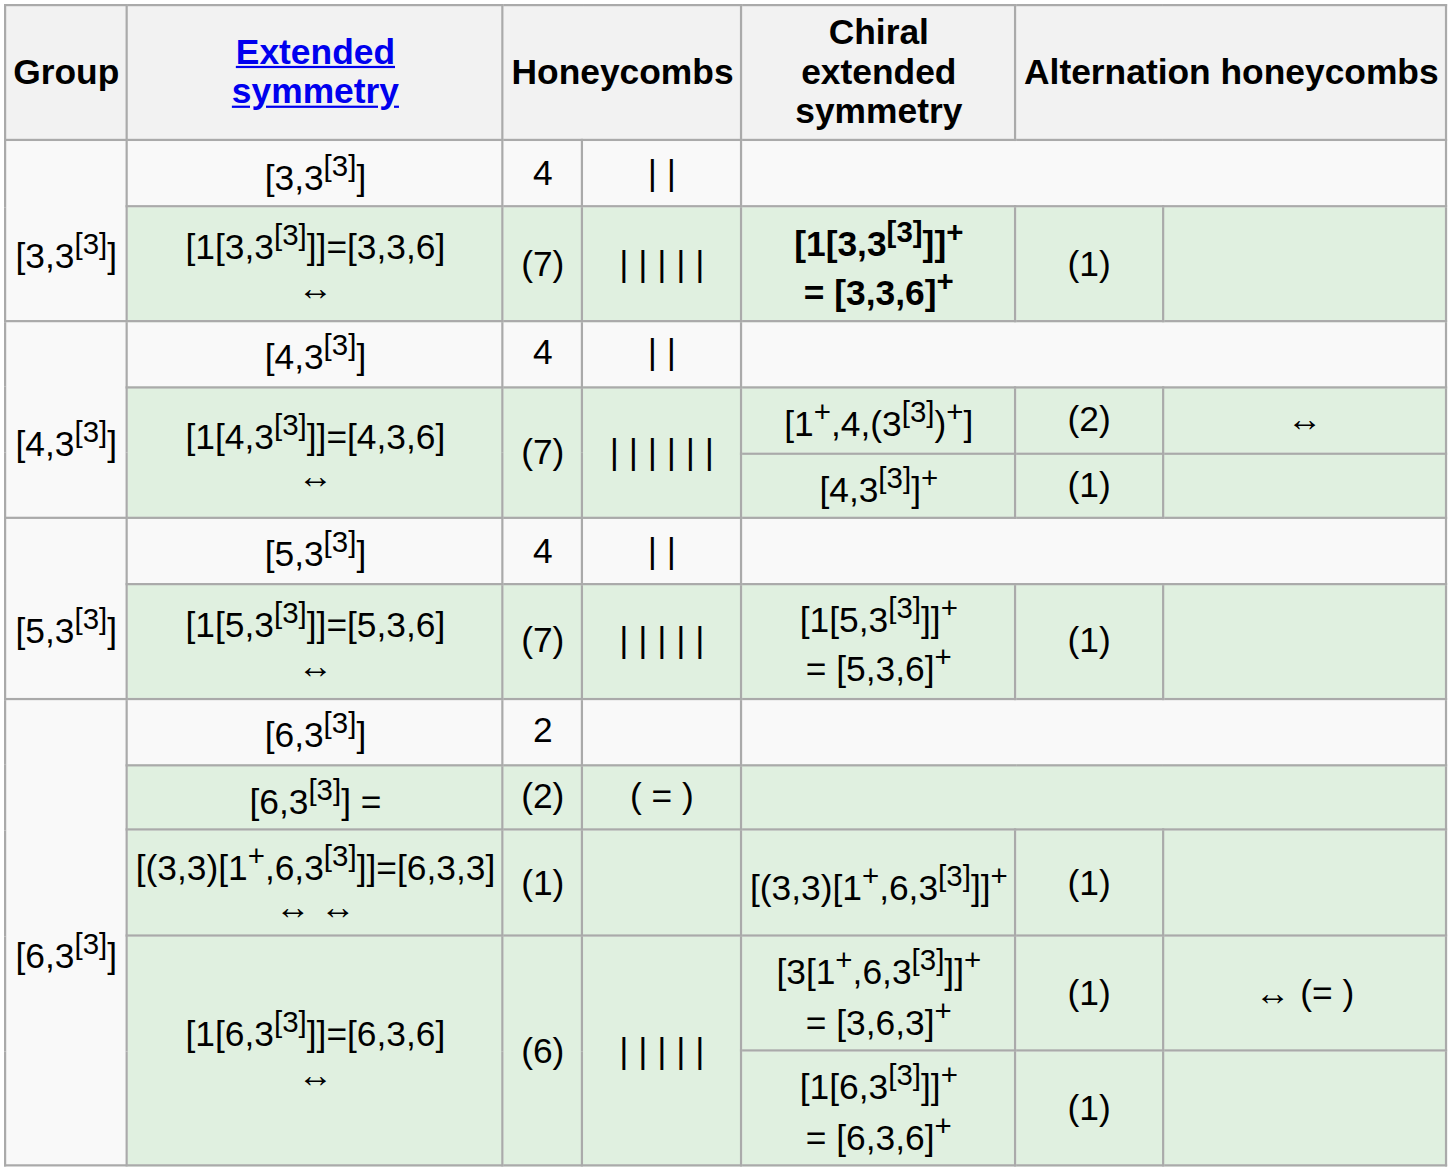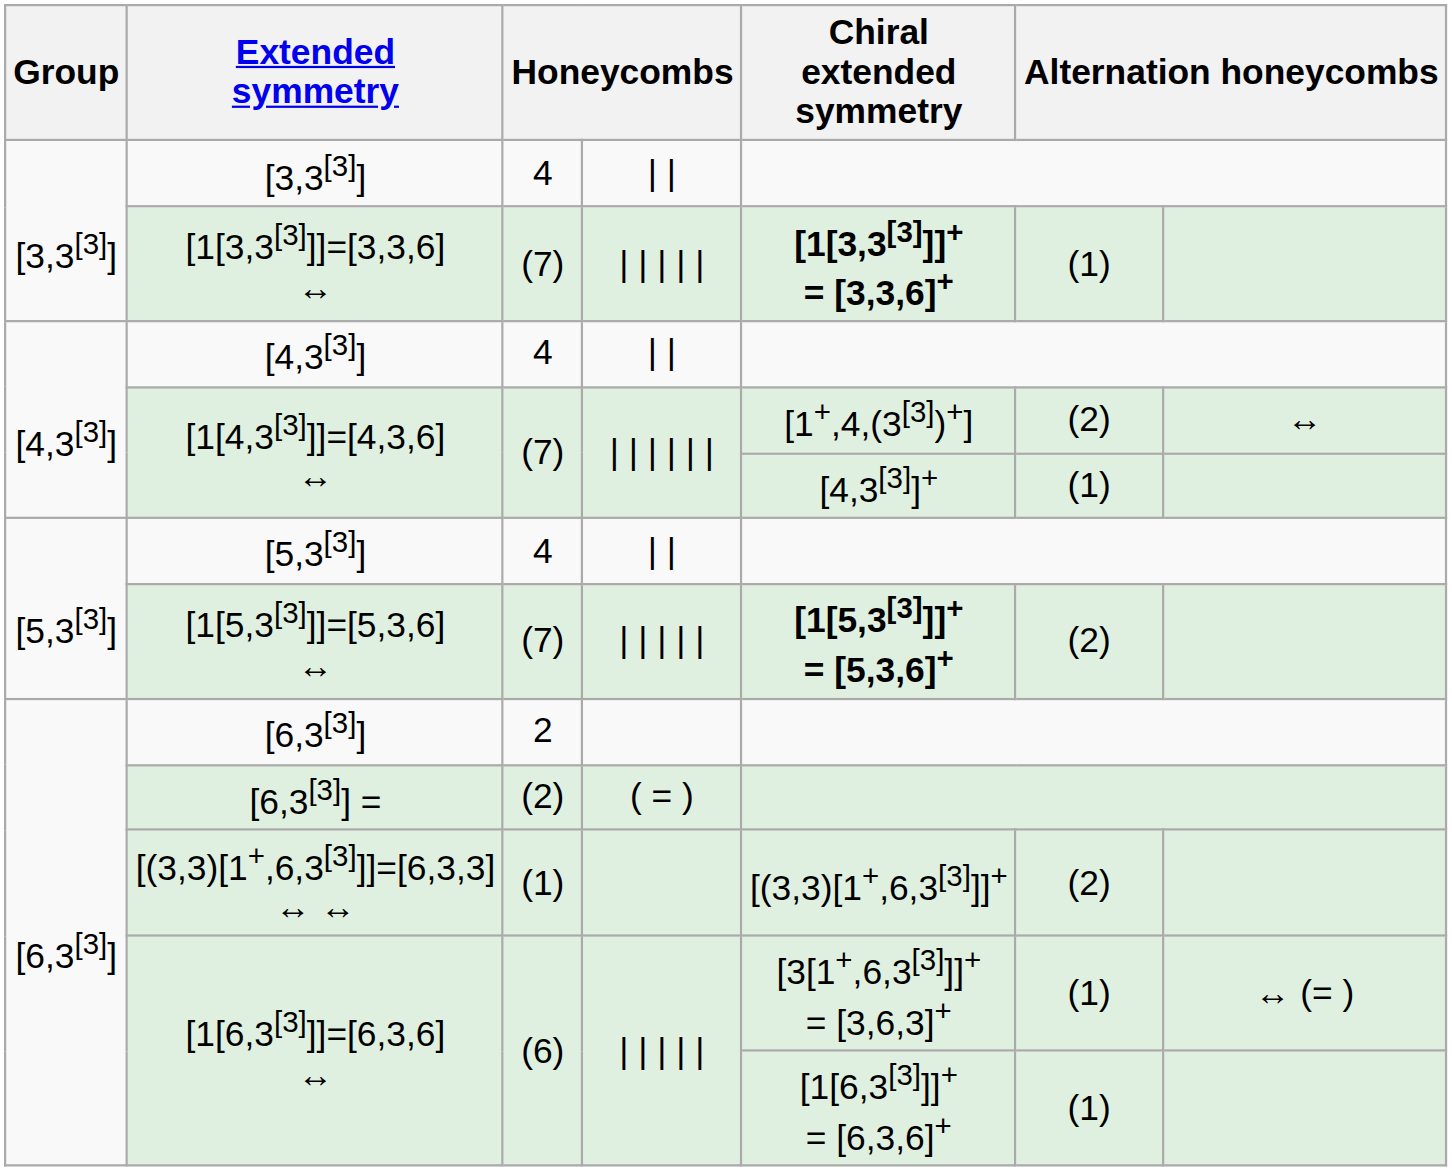[1[5,3[3]]]=[5,3,6] ↔ | Chiral extended symmetry: normal -> bold
[1[5,3[3]]]=[5,3,6] ↔ | column 6: (1) -> (2)
[(3,3)[1+,6,3[3]]]=[6,3,3] ↔ ↔ | column 6: (1) -> (2)
